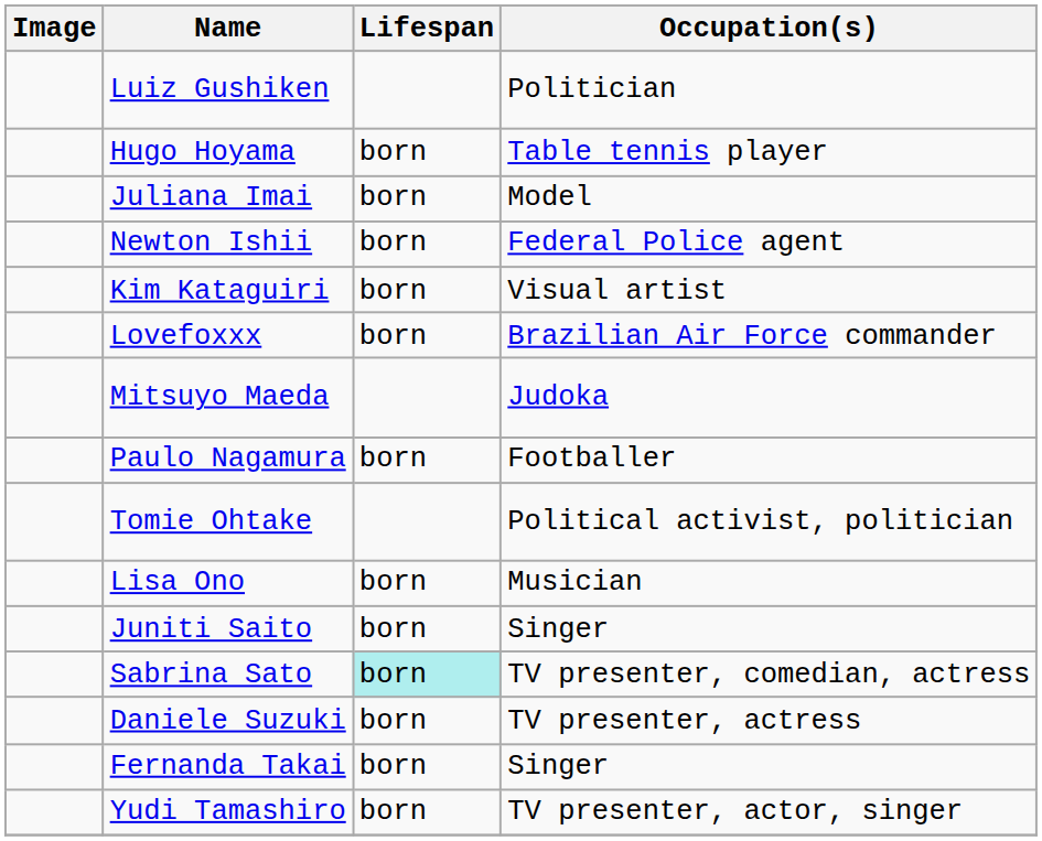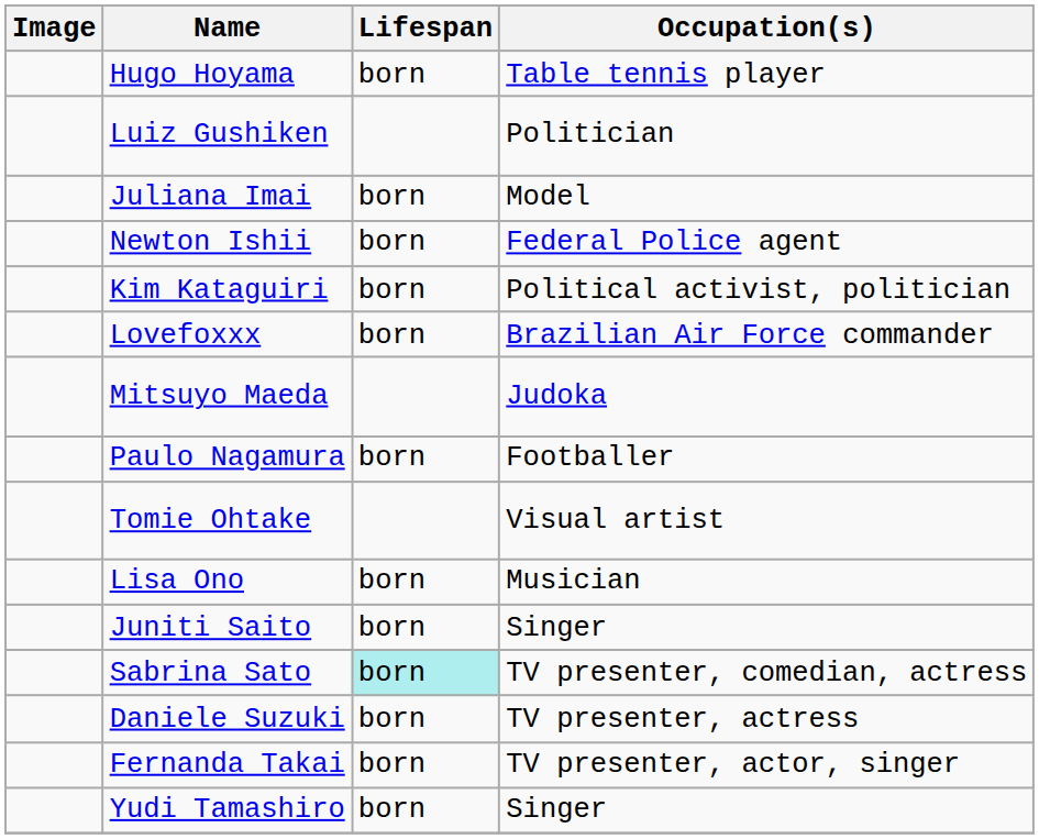rows swapped: Luiz Gushiken <-> Hugo Hoyama
Kim Kataguiri | Occupation(s): Visual artist -> Political activist, politician
Tomie Ohtake | Occupation(s): Political activist, politician -> Visual artist
Fernanda Takai | Occupation(s): Singer -> TV presenter, actor, singer
Yudi Tamashiro | Occupation(s): TV presenter, actor, singer -> Singer
